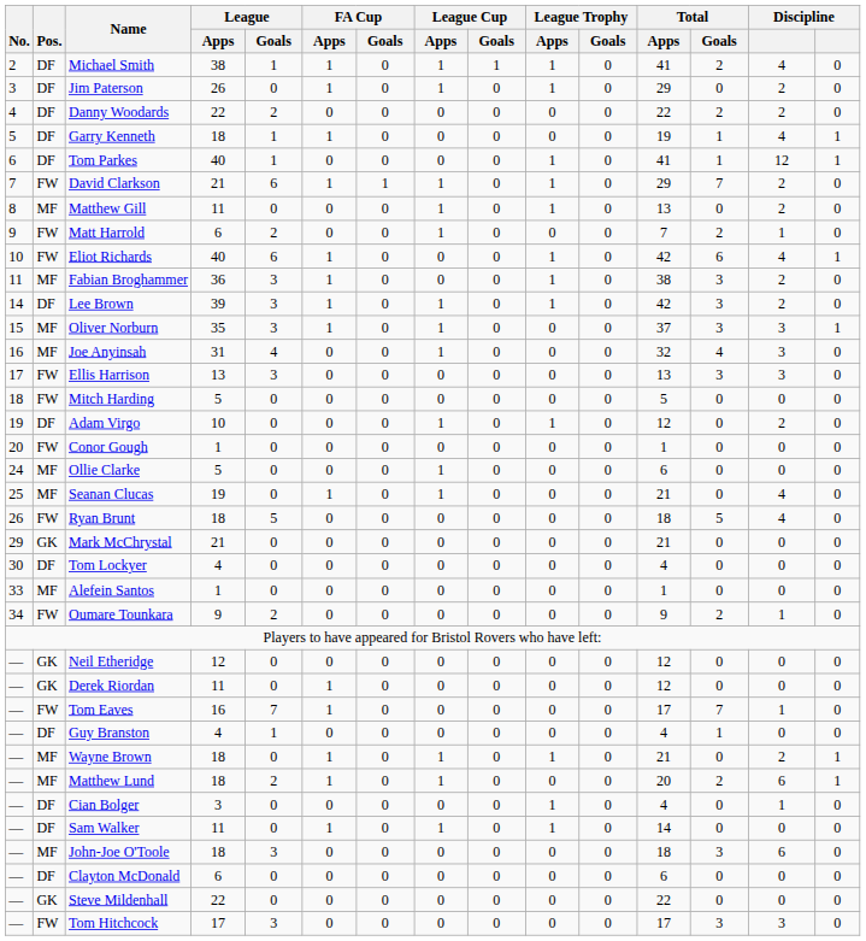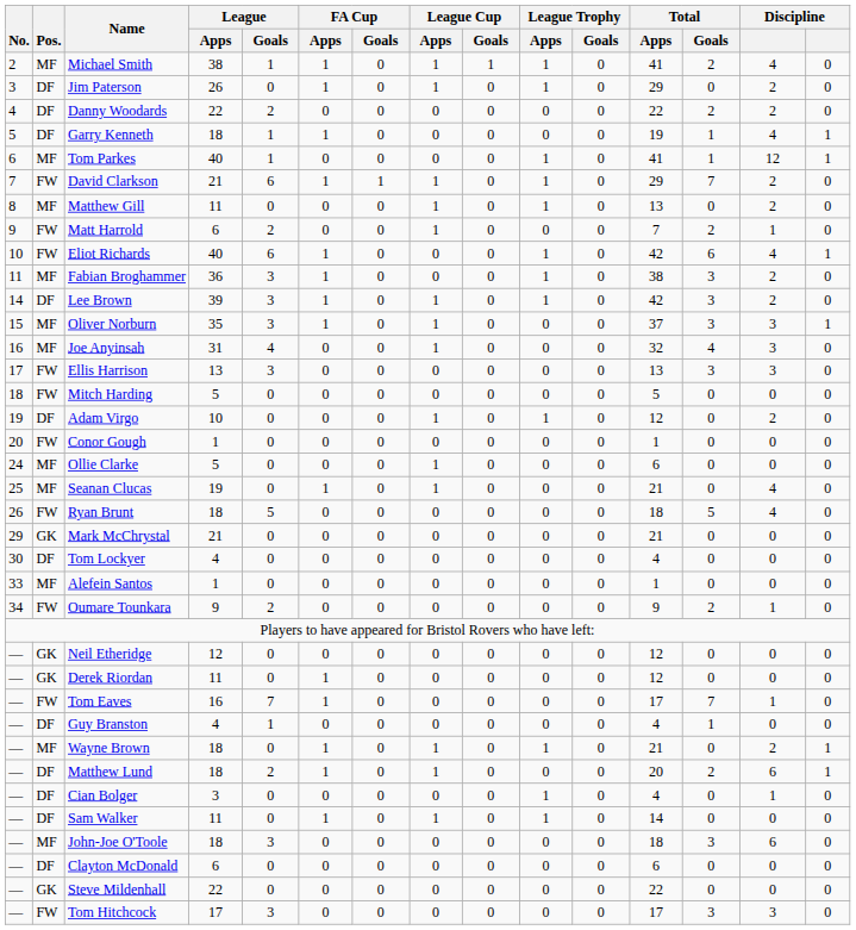Michael Smith | Pos.: DF -> MF
Tom Parkes | Pos.: DF -> MF
Matthew Lund | Pos.: MF -> DF
